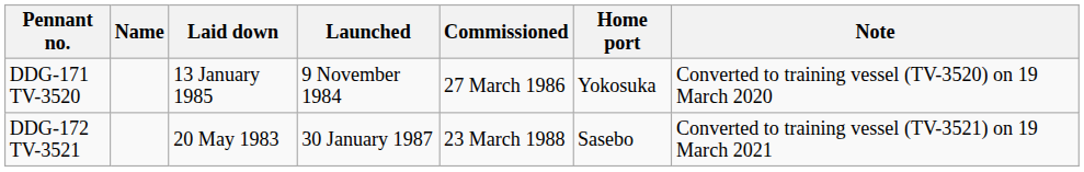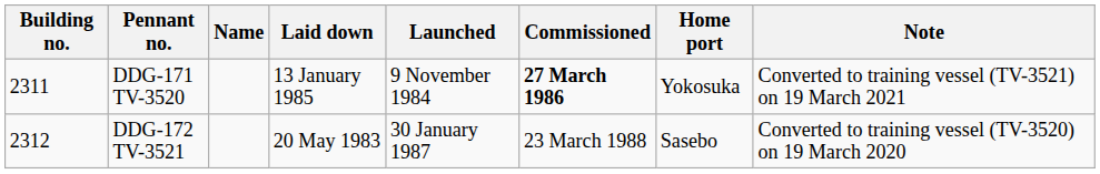+ column: Building no. | 2311 | 2312
DDG-171 TV-3520 | Commissioned: normal -> bold
DDG-171 TV-3520 | Note: Converted to training vessel (TV-3520) on 19 March 2020 -> Converted to training vessel (TV-3521) on 19 March 2021
DDG-172 TV-3521 | Note: Converted to training vessel (TV-3521) on 19 March 2021 -> Converted to training vessel (TV-3520) on 19 March 2020
